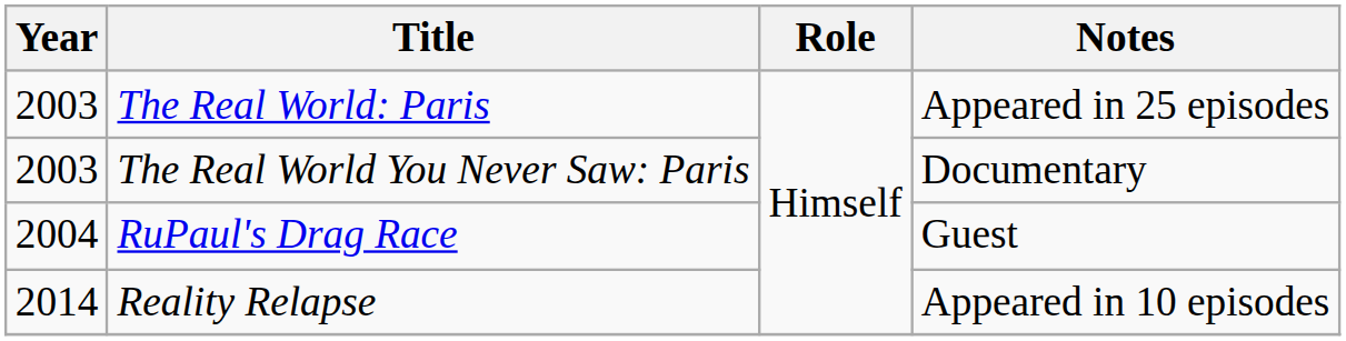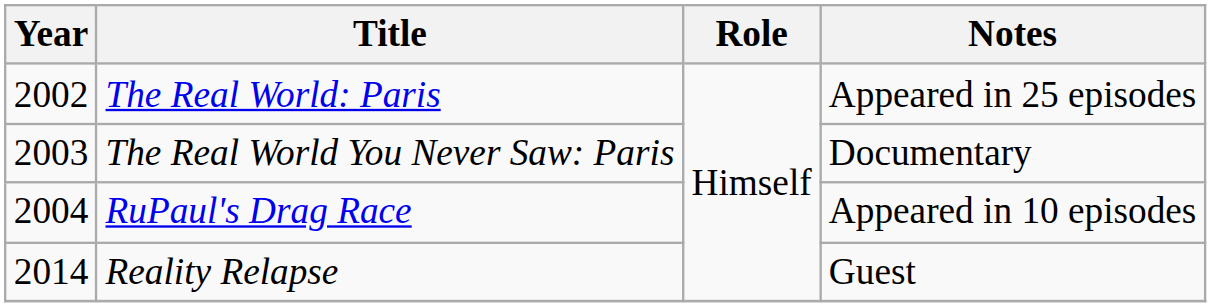The Real World: Paris | Year: 2003 -> 2002
RuPaul's Drag Race | Notes: Guest -> Appeared in 10 episodes
Reality Relapse | Notes: Appeared in 10 episodes -> Guest
